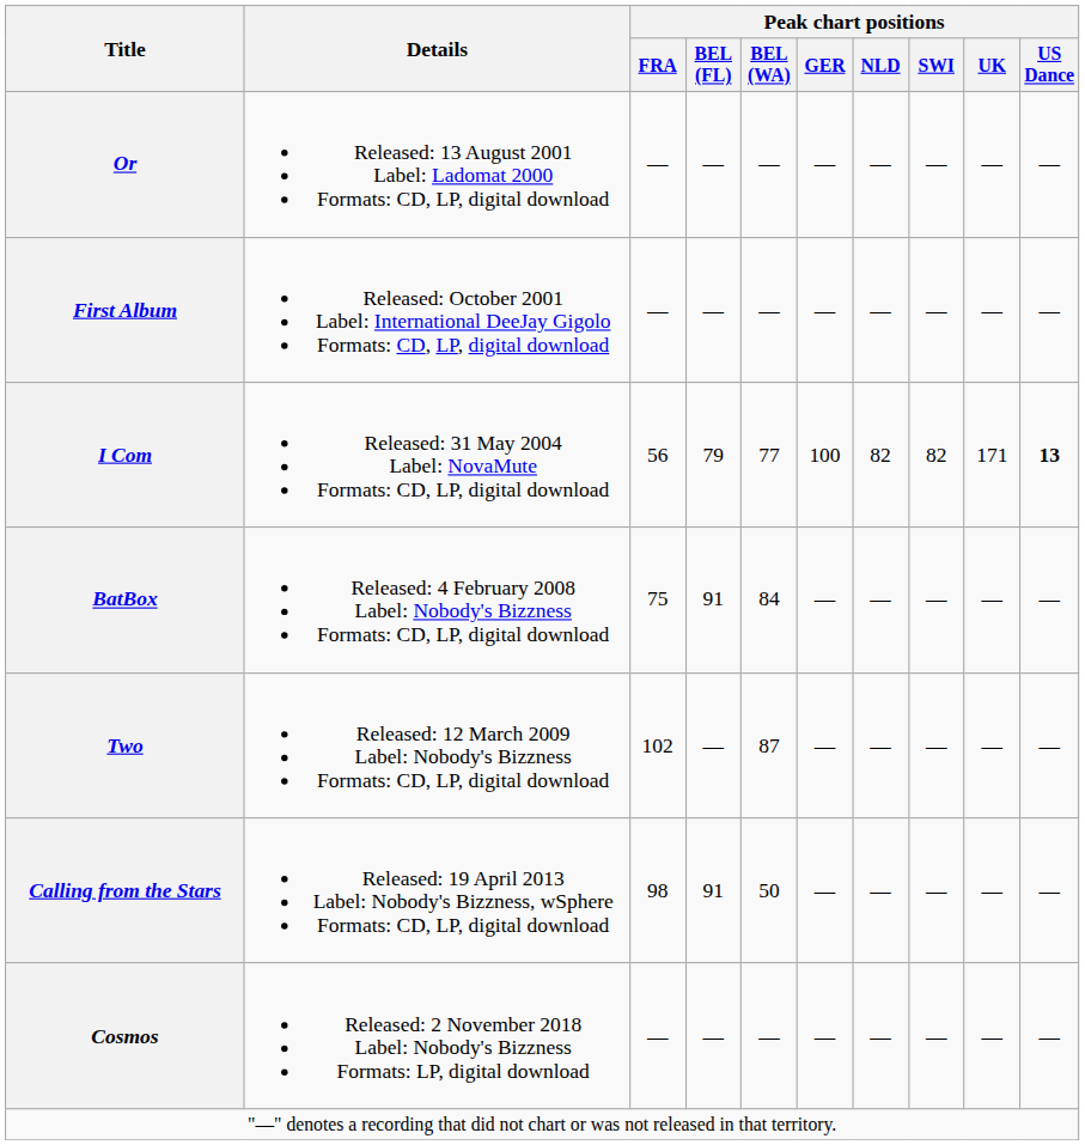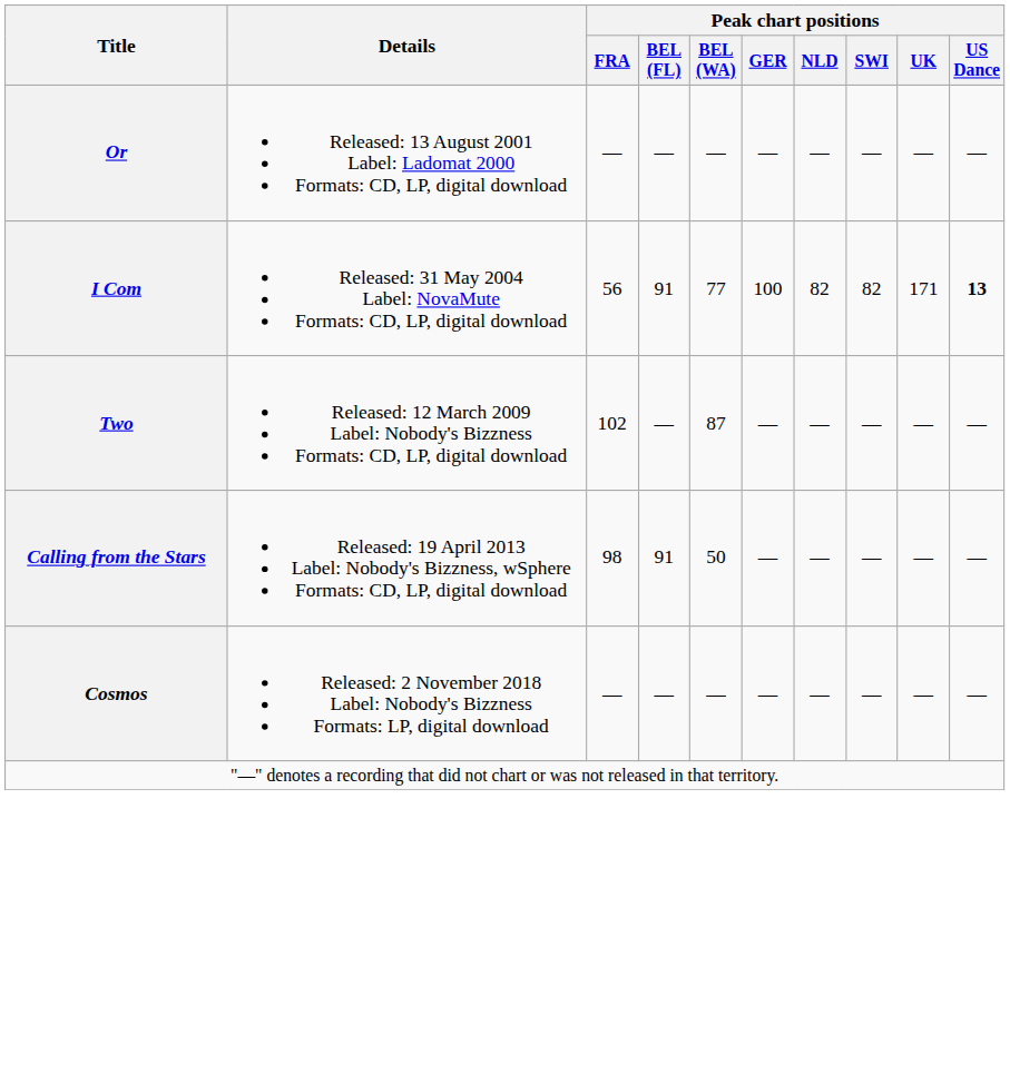- row: First Album | Released: October 2001 Label: International DeeJay Gigolo Formats: CD, LP, digital download | — | — | — | — | — | — | — | —
I Com | Peak chart positions / BEL (FL): 79 -> 91
- row: BatBox | Released: 4 February 2008 Label: Nobody's Bizzness Formats: CD, LP, digital download | 75 | 91 | 84 | — | — | — | — | —
